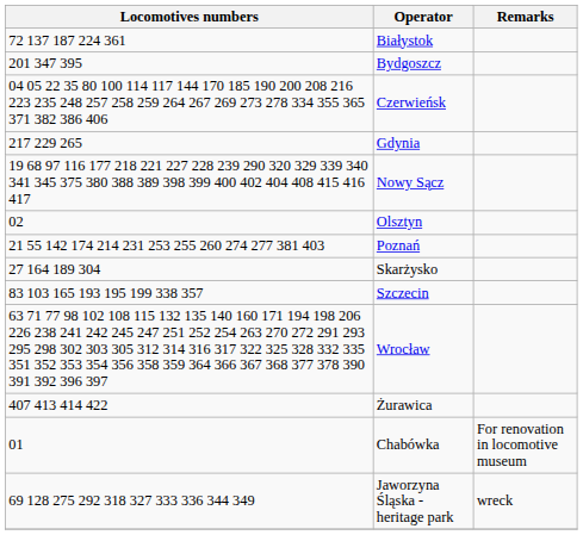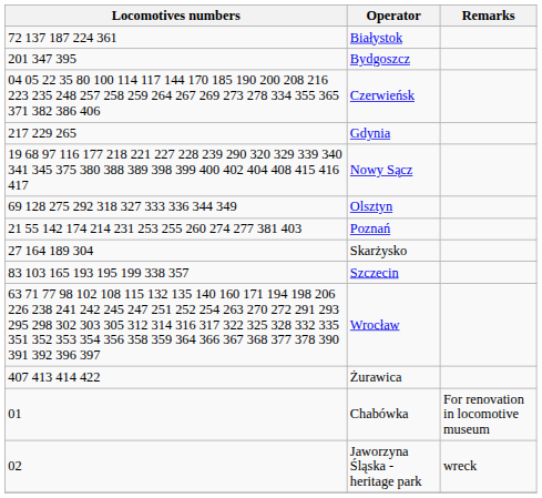Olsztyn | Locomotives numbers: 02 -> 69 128 275 292 318 327 333 336 344 349
Jaworzyna Śląska - heritage park | Locomotives numbers: 69 128 275 292 318 327 333 336 344 349 -> 02
